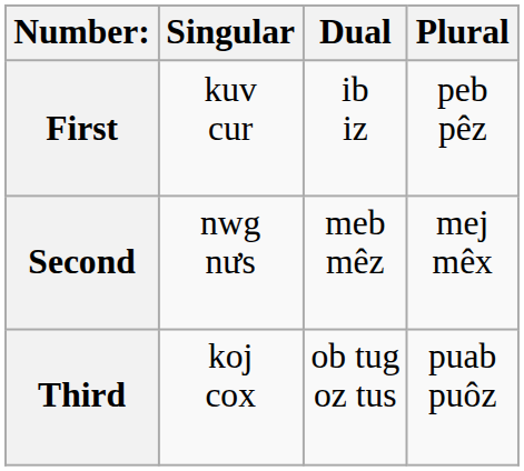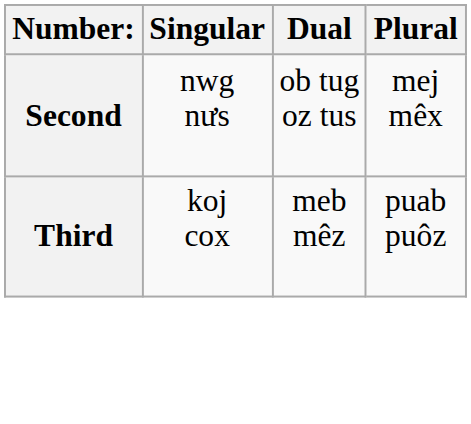- row: First | kuv cur | ib iz | peb pêz
Second | Dual: meb mêz -> ob tug oz tus
Third | Dual: ob tug oz tus -> meb mêz
